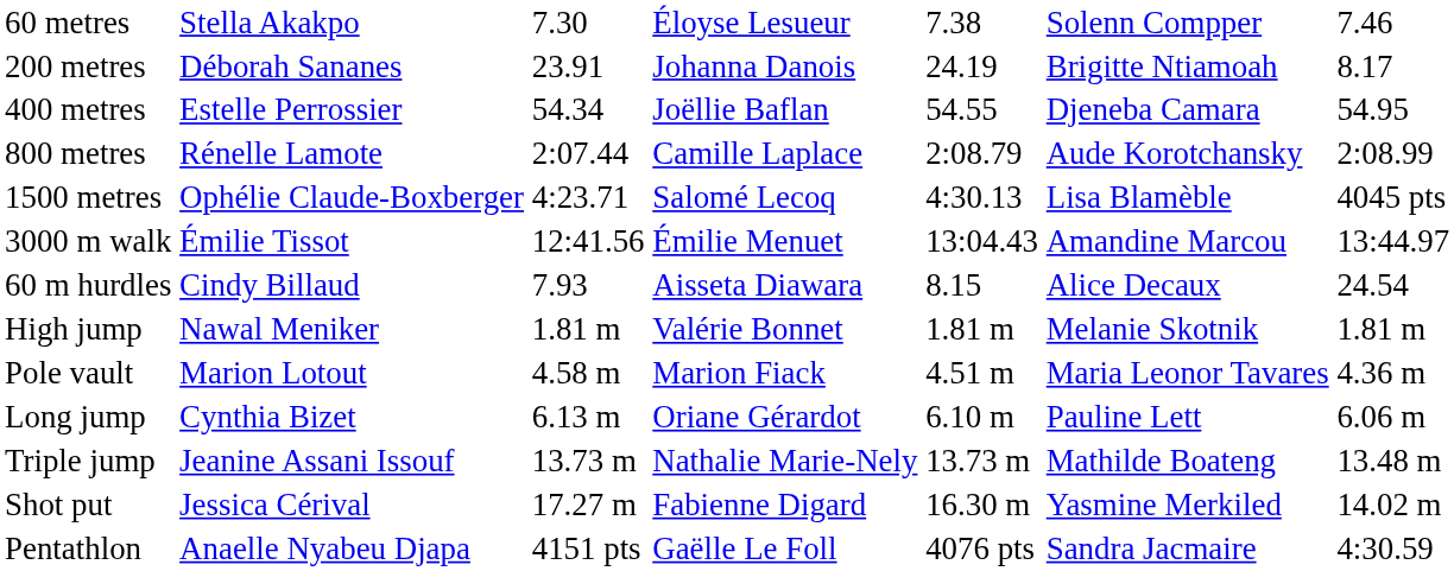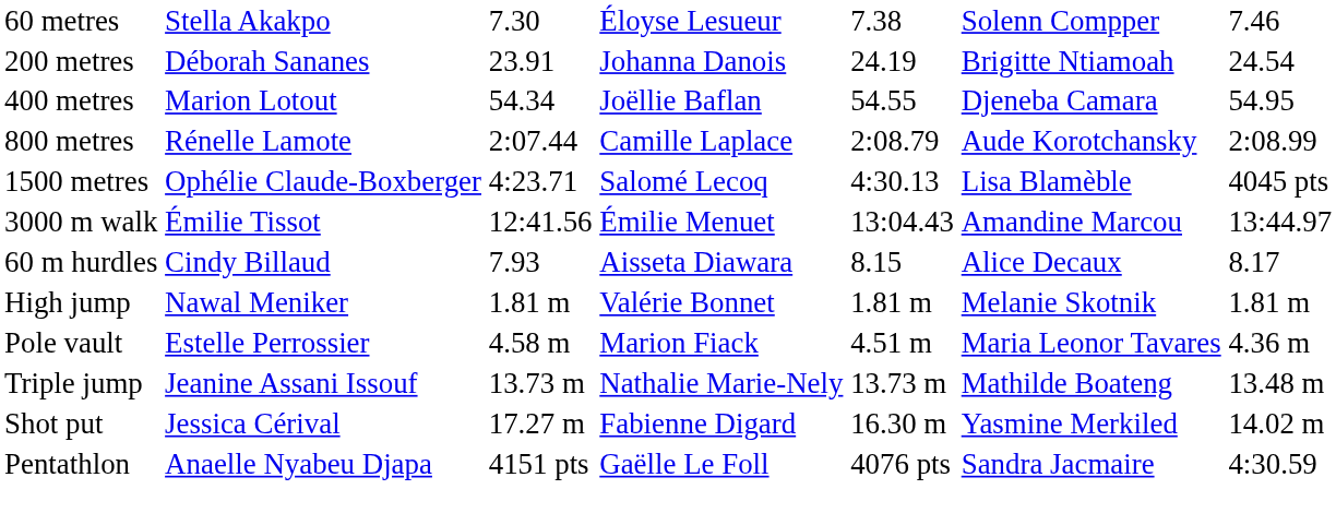200 metres | column 7: 8.17 -> 24.54
400 metres | column 2: Estelle Perrossier -> Marion Lotout
60 m hurdles | column 7: 24.54 -> 8.17
Pole vault | column 2: Marion Lotout -> Estelle Perrossier
- row: Long jump | Cynthia Bizet | 6.13 m | Oriane Gérardot | 6.10 m | Pauline Lett | 6.06 m
